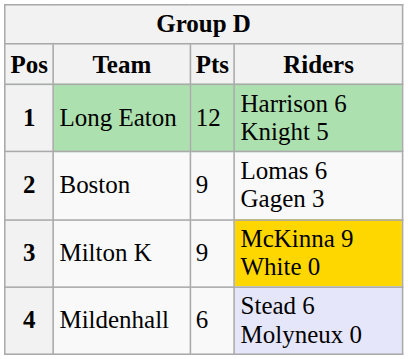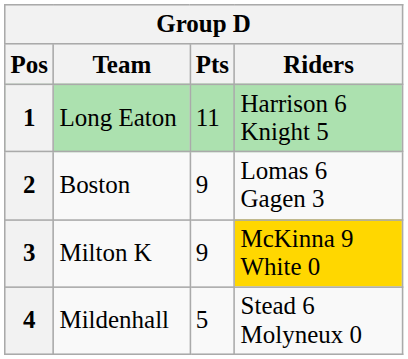1 | Pts: 12 -> 11
4 | Pts: 6 -> 5
4 | Riders: lavender background -> no background
